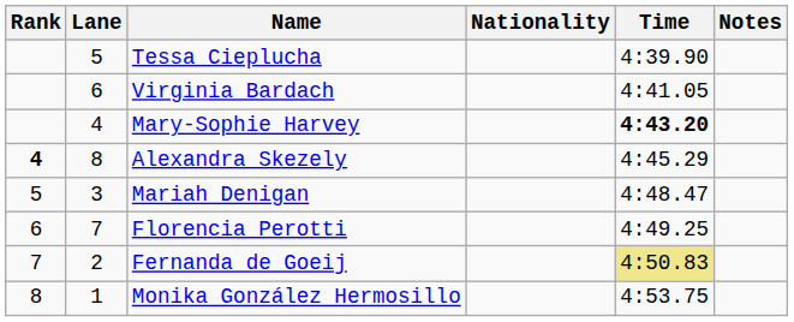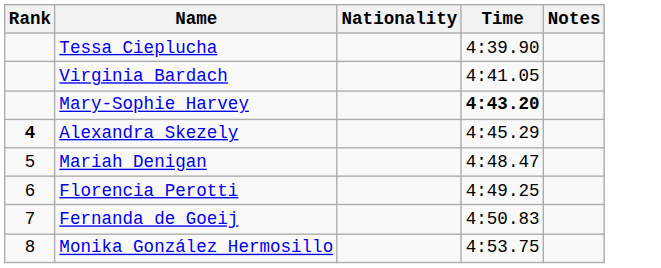- column: Lane | 5 | 6 | 4 | 8 | 3 | 7 | 2 | 1
Fernanda de Goeij | Time: khaki background -> no background
